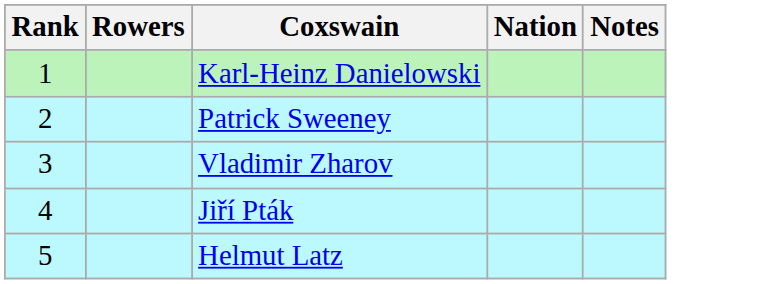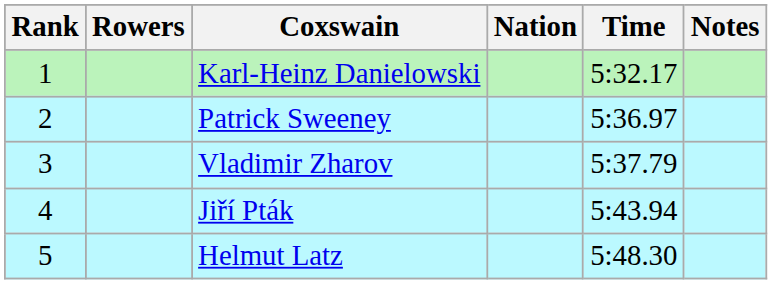+ column: Time | 5:32.17 | 5:36.97 | 5:37.79 | 5:43.94 | 5:48.30
